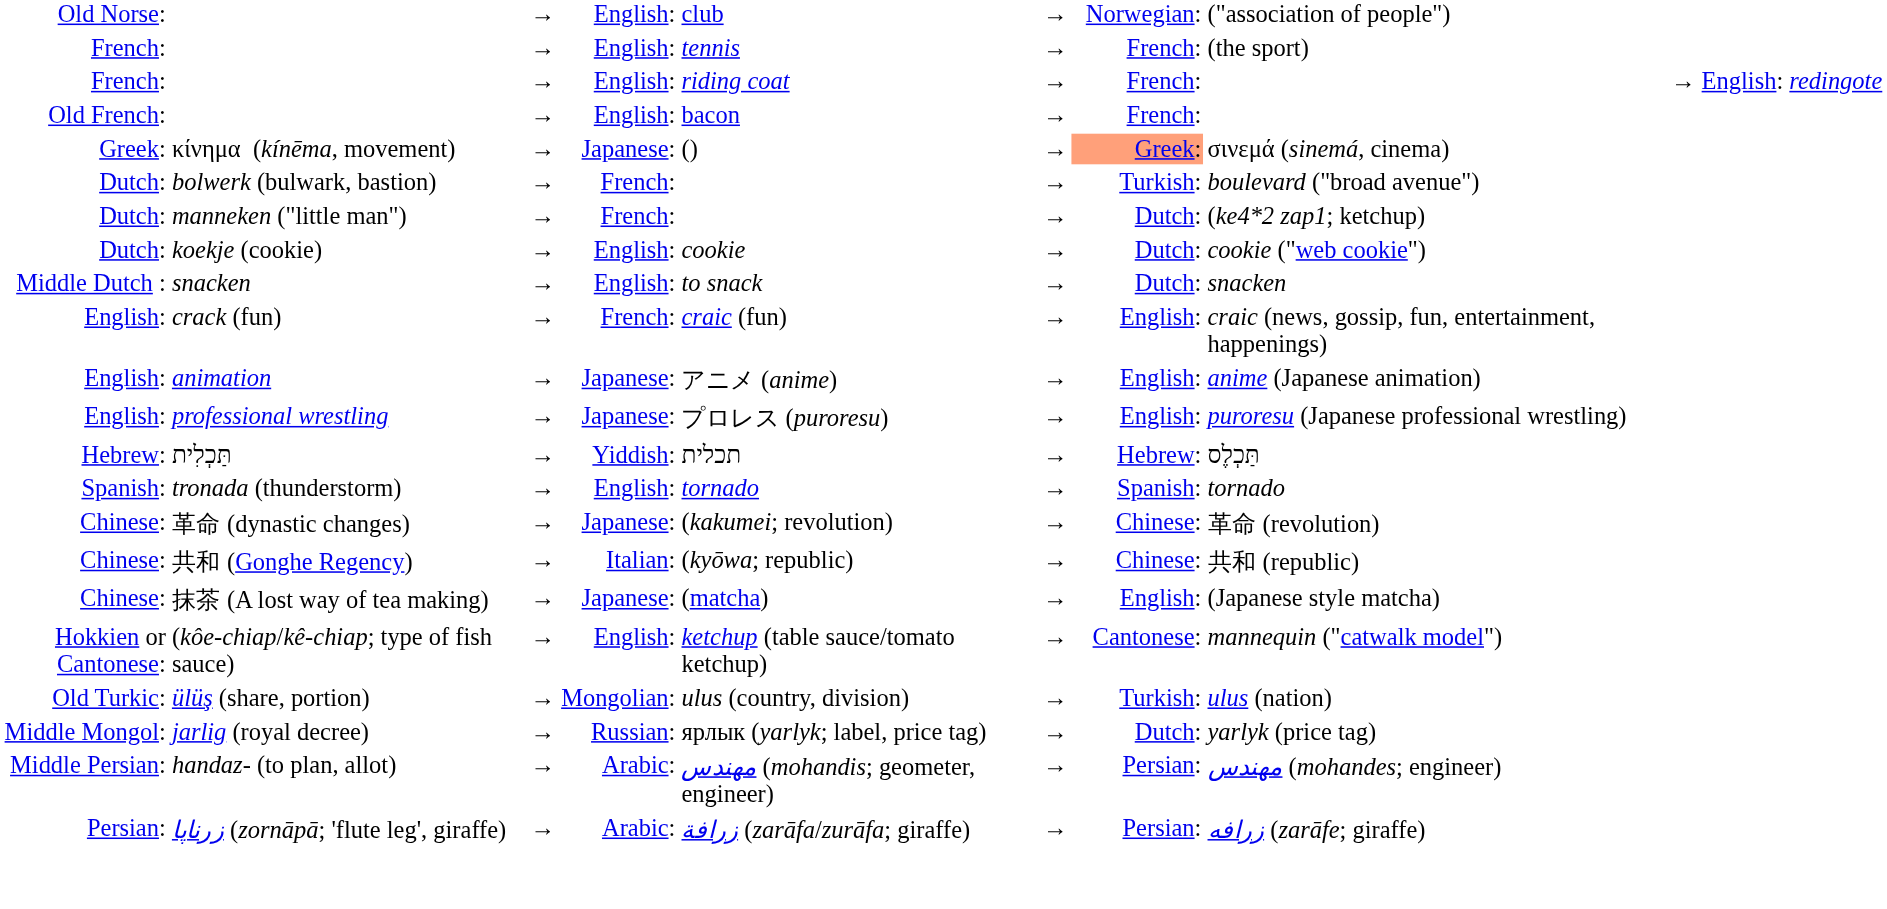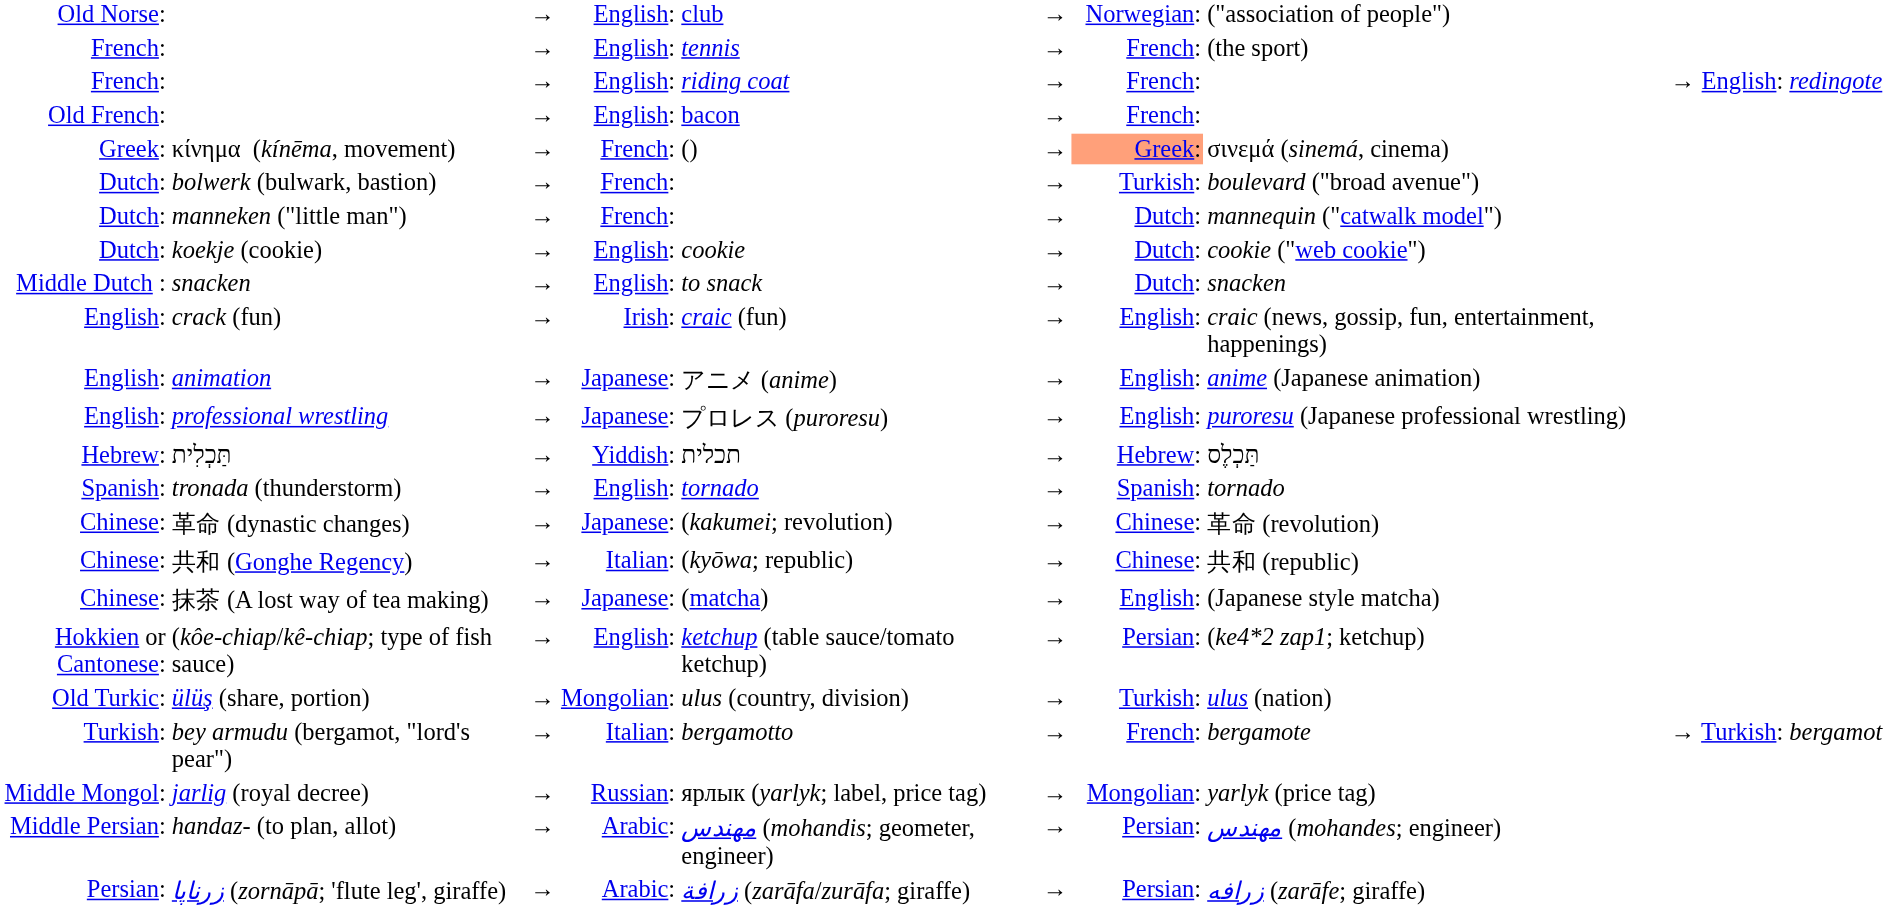κίνημα (kínēma, movement) | column 4: Japanese: -> French:
manneken ("little man") | column 8: (ke4*2 zap1; ketchup) -> mannequin ("catwalk model")
crack (fun) | column 4: French: -> Irish:
(kôe-chiap/kê-chiap; type of fish sauce) | column 7: Cantonese: -> Persian:
(kôe-chiap/kê-chiap; type of fish sauce) | column 8: mannequin ("catwalk model") -> (ke4*2 zap1; ketchup)
+ row: Turkish: | bey armudu (bergamot, "lord's pear") | → | Italian: | bergamotto | → | French: | bergamote | → | Turkish: | bergamot
jarlig (royal decree) | column 7: Dutch: -> Mongolian:
